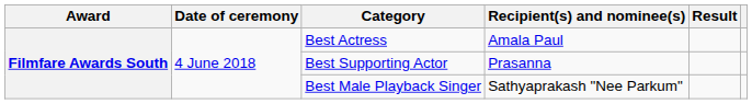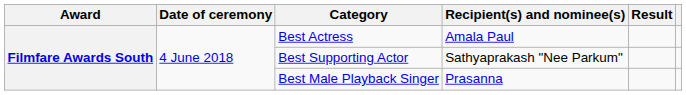Best Supporting Actor | Recipient(s) and nominee(s): Prasanna -> Sathyaprakash "Nee Parkum"
Best Male Playback Singer | Recipient(s) and nominee(s): Sathyaprakash "Nee Parkum" -> Prasanna
